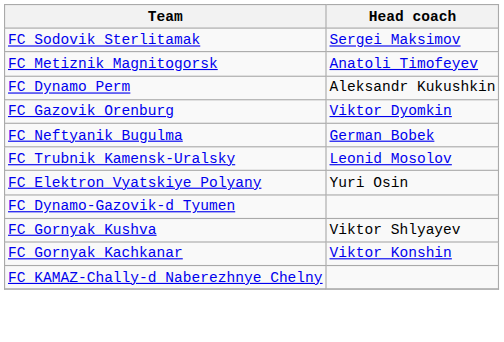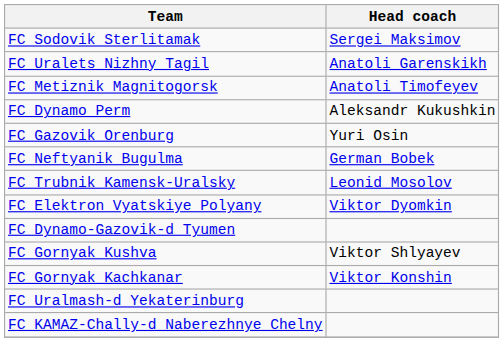+ row: FC Uralets Nizhny Tagil | Anatoli Garenskikh
FC Gazovik Orenburg | Head coach: Viktor Dyomkin -> Yuri Osin
FC Elektron Vyatskiye Polyany | Head coach: Yuri Osin -> Viktor Dyomkin
+ row: FC Uralmash-d Yekaterinburg
